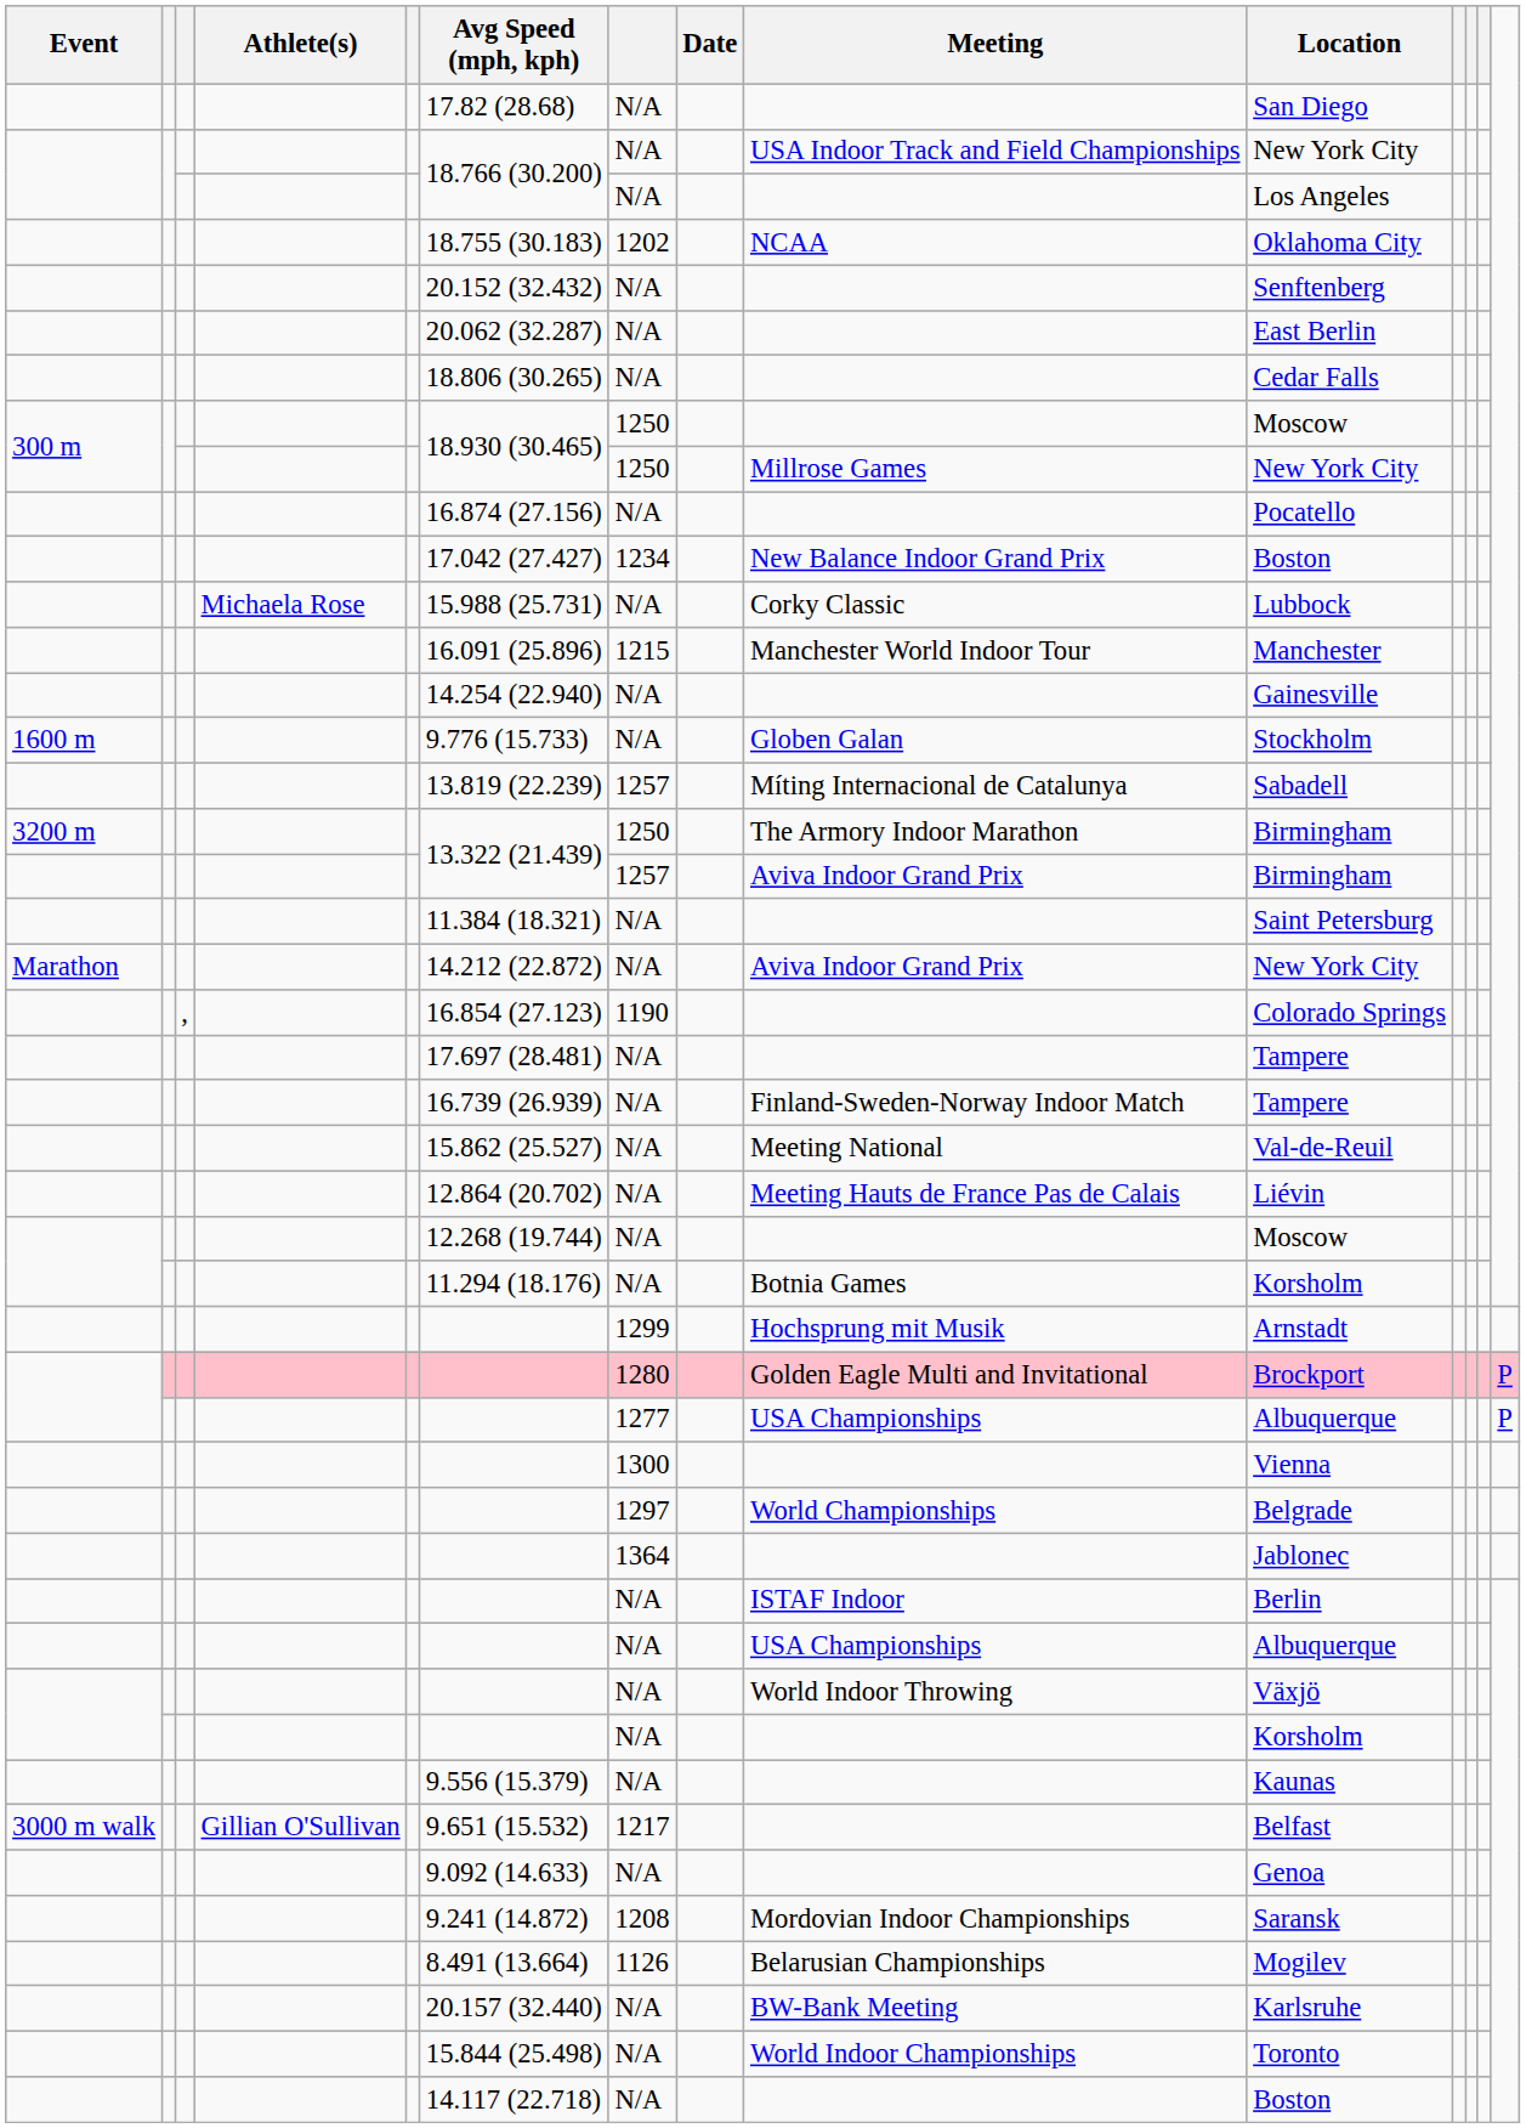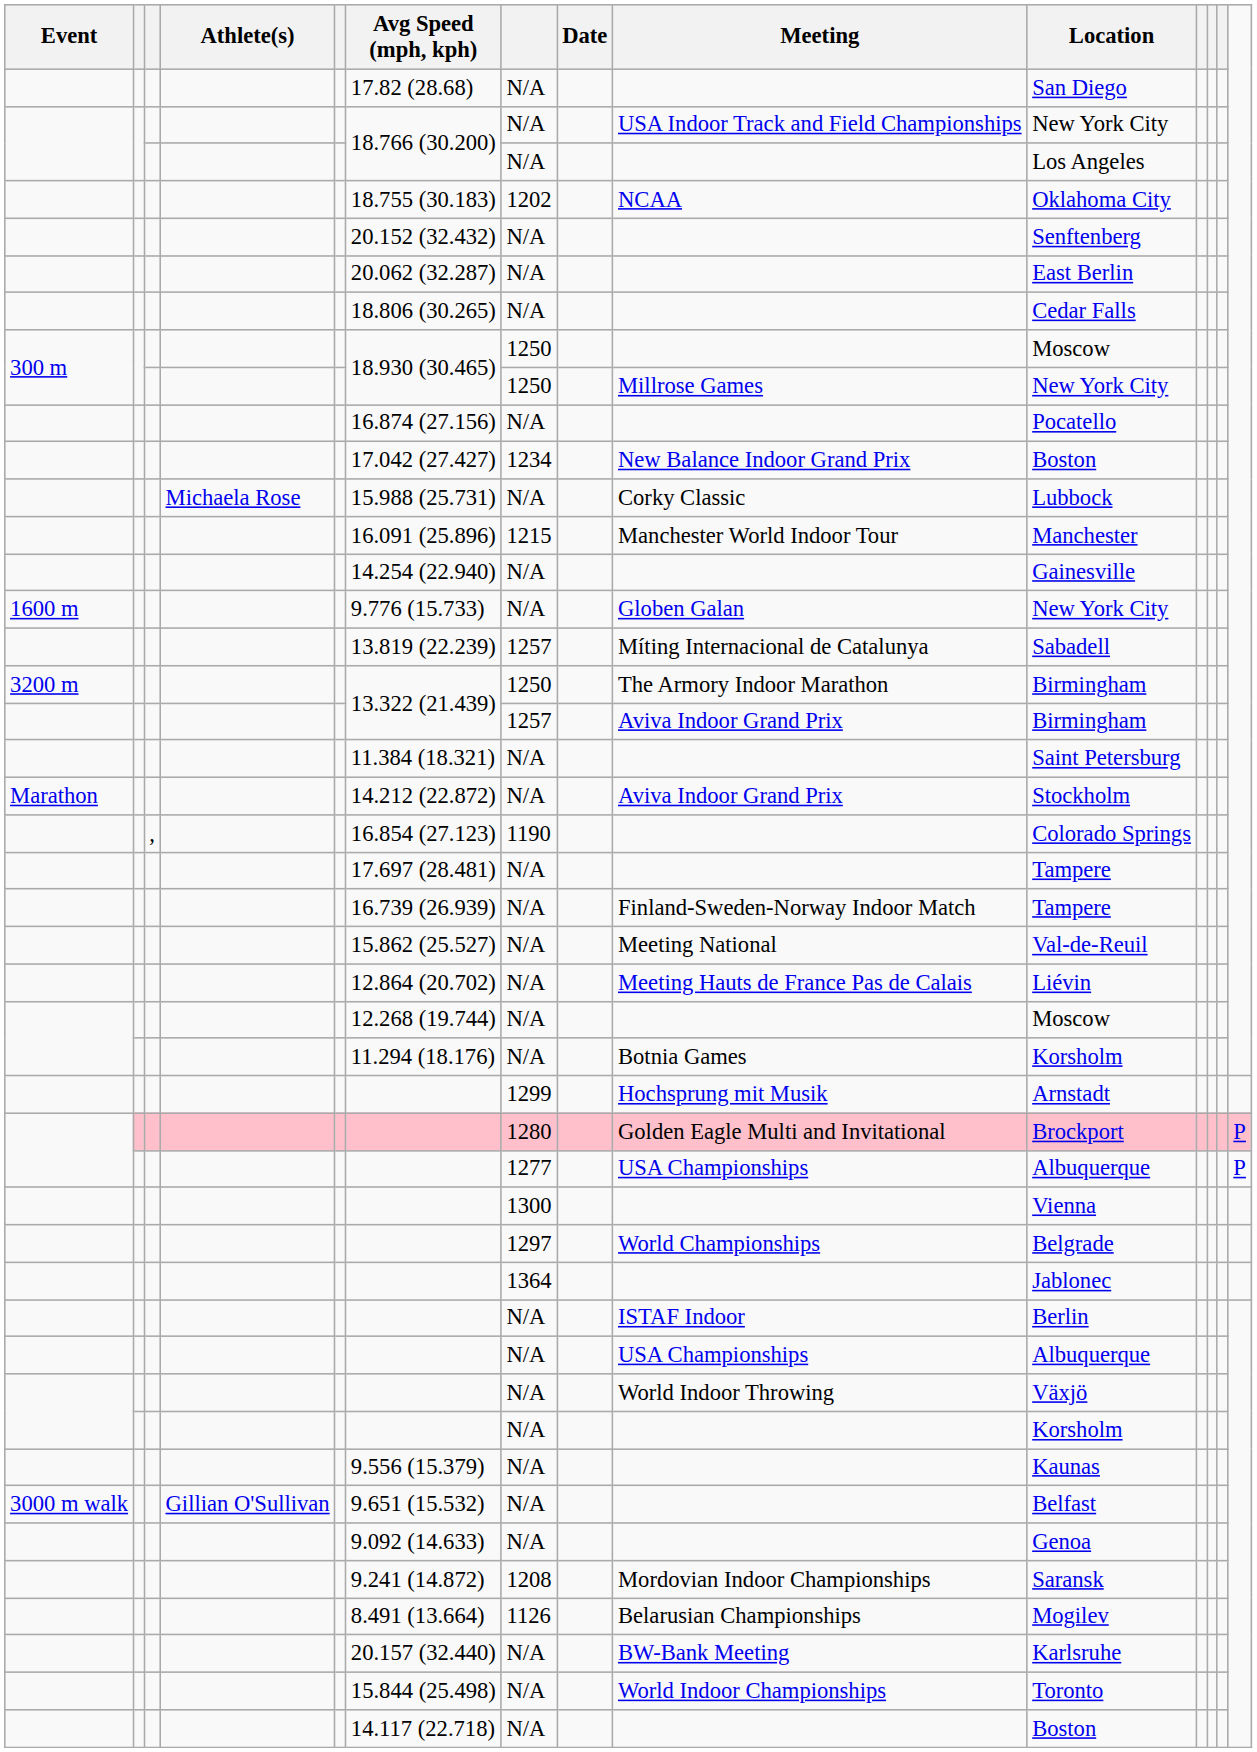1600 m | Location: Stockholm -> New York City
Marathon | Location: New York City -> Stockholm
3000 m walk | column 7: 1217 -> N/A
